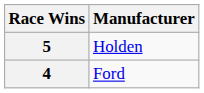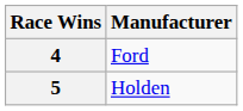rows swapped: 5 <-> 4
